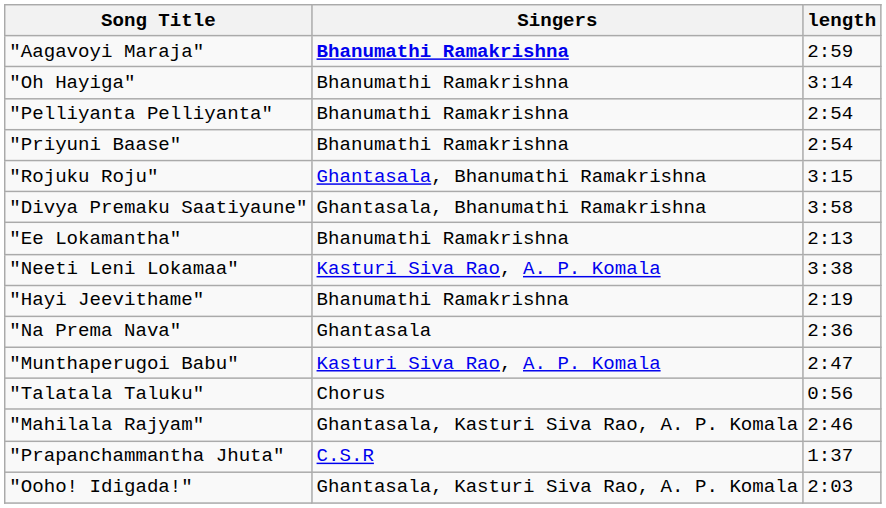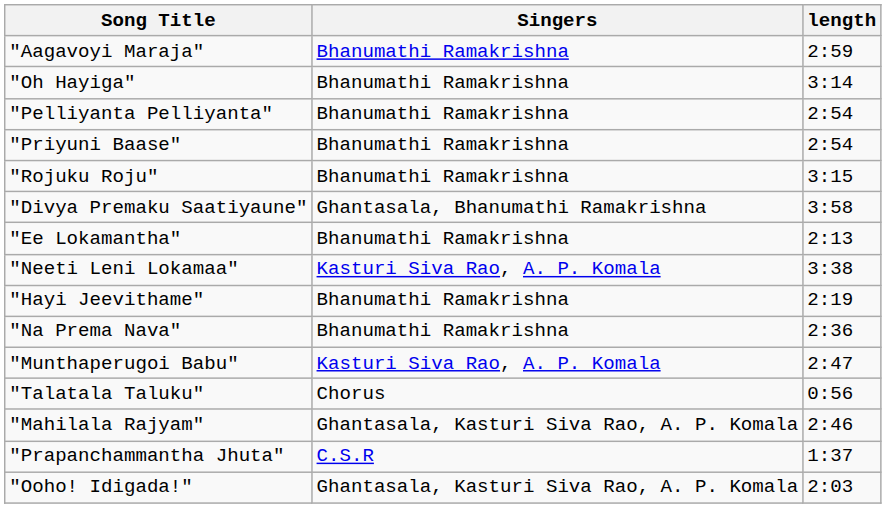"Aagavoyi Maraja" | Singers: bold -> normal
"Rojuku Roju" | Singers: Ghantasala, Bhanumathi Ramakrishna -> Bhanumathi Ramakrishna
"Na Prema Nava" | Singers: Ghantasala -> Bhanumathi Ramakrishna
